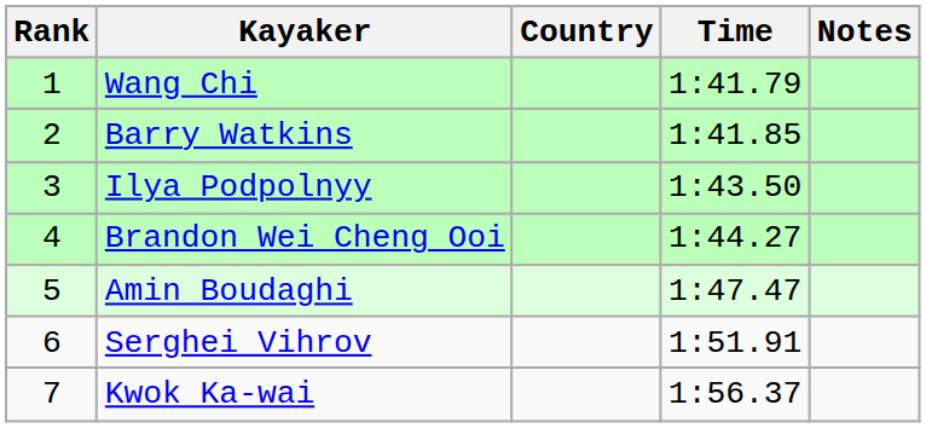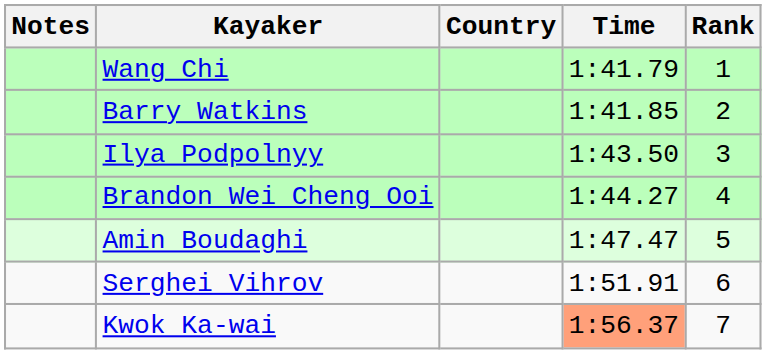columns swapped: Rank <-> Notes
Kwok Ka-wai | Time: no background -> lightsalmon background
